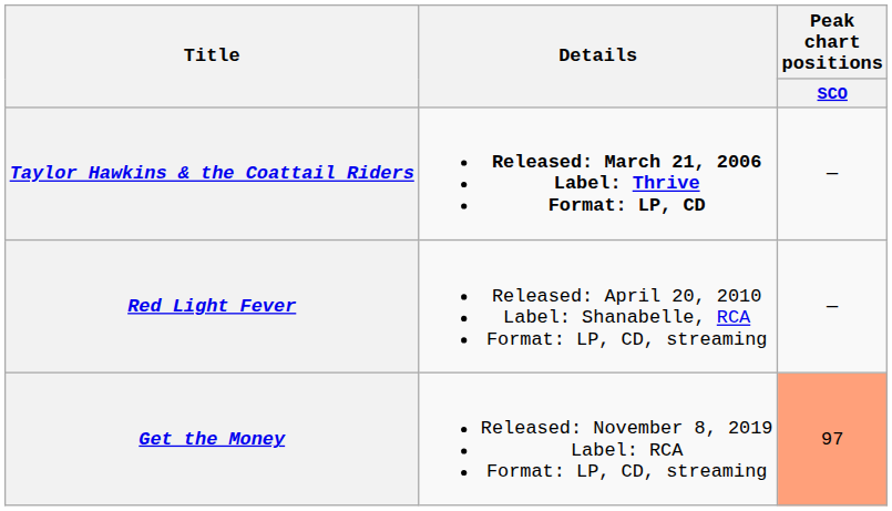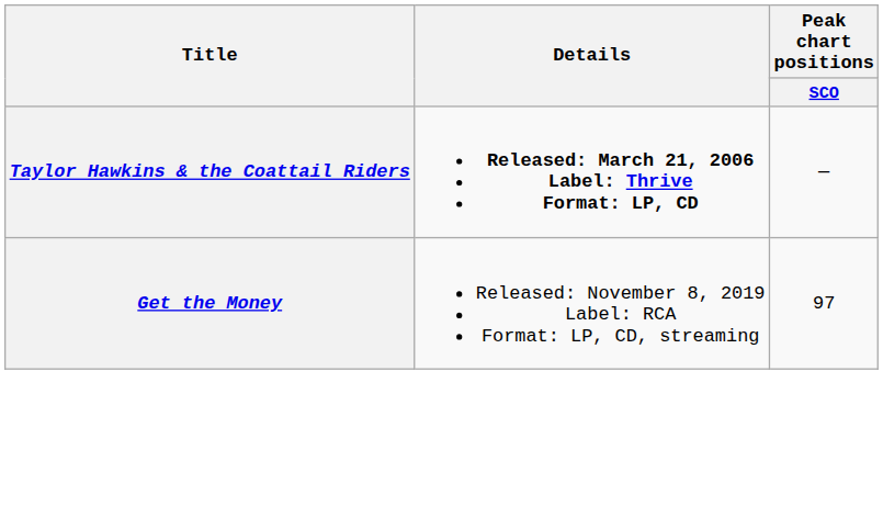- row: Red Light Fever | Released: April 20, 2010 Label: Shanabelle, RCA Format: LP, CD, streaming | —
Get the Money | Peak chart positions / SCO: lightsalmon background -> no background
